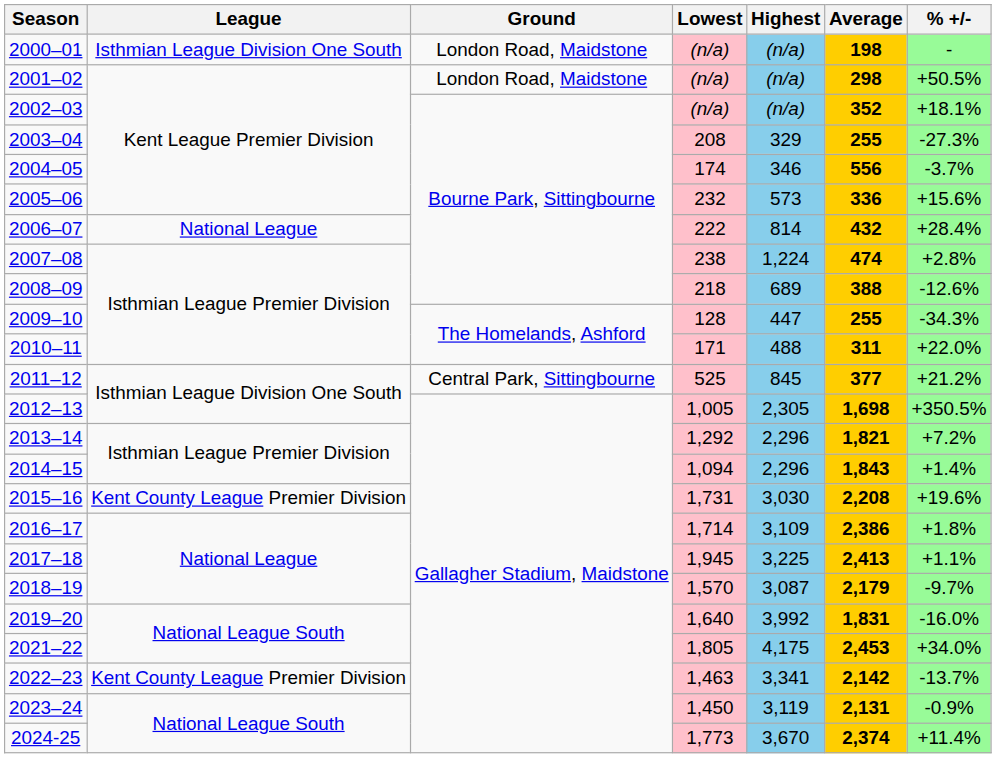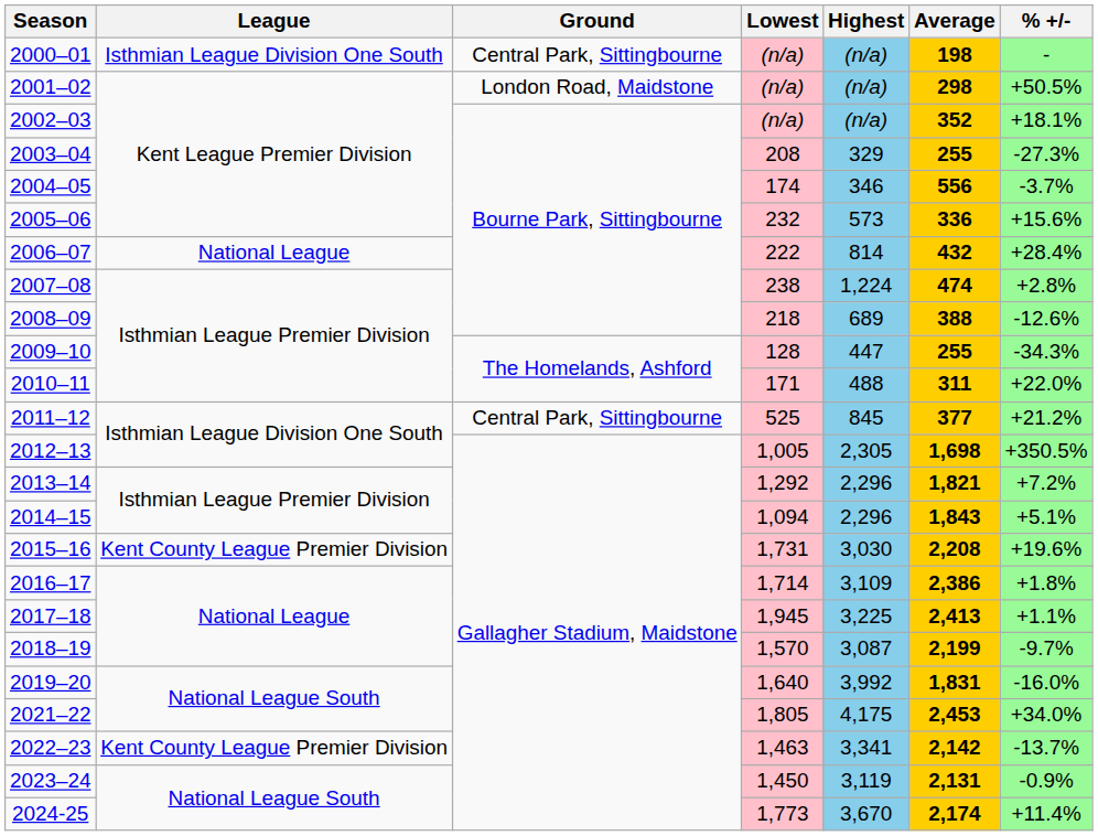2000–01 | Ground: London Road, Maidstone -> Central Park, Sittingbourne
2014–15 | % +/-: +1.4% -> +5.1%
2018–19 | Average: 2,179 -> 2,199
2024-25 | Average: 2,374 -> 2,174
